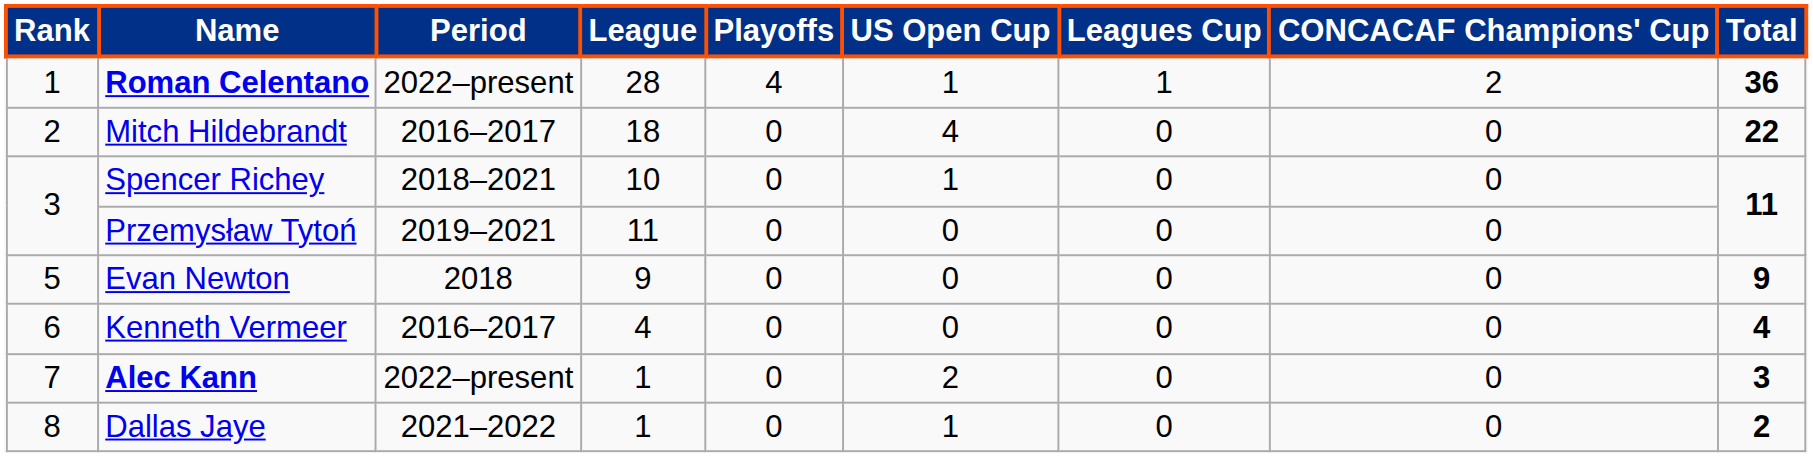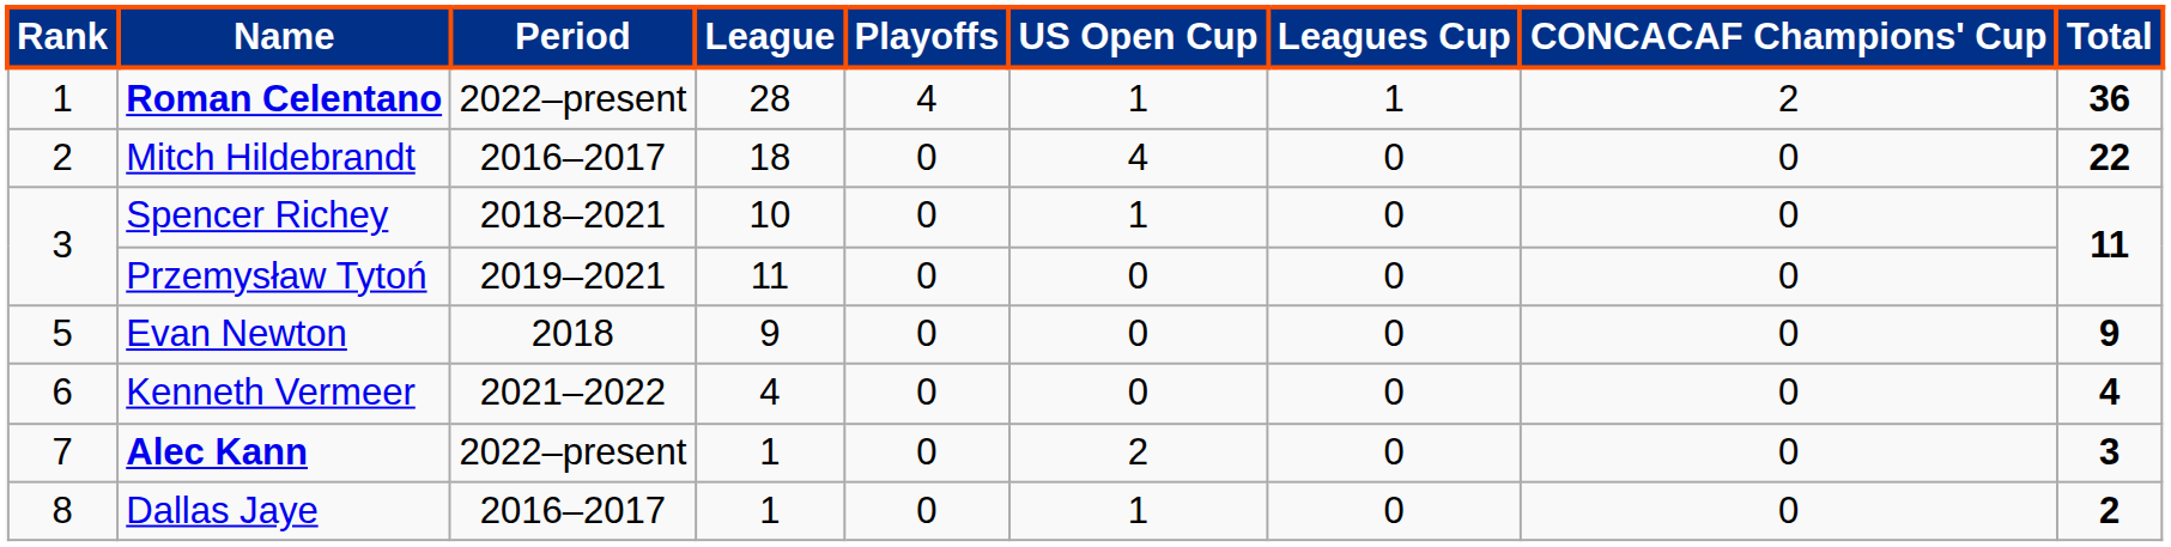Kenneth Vermeer | Period: 2016–2017 -> 2021–2022
Dallas Jaye | Period: 2021–2022 -> 2016–2017
